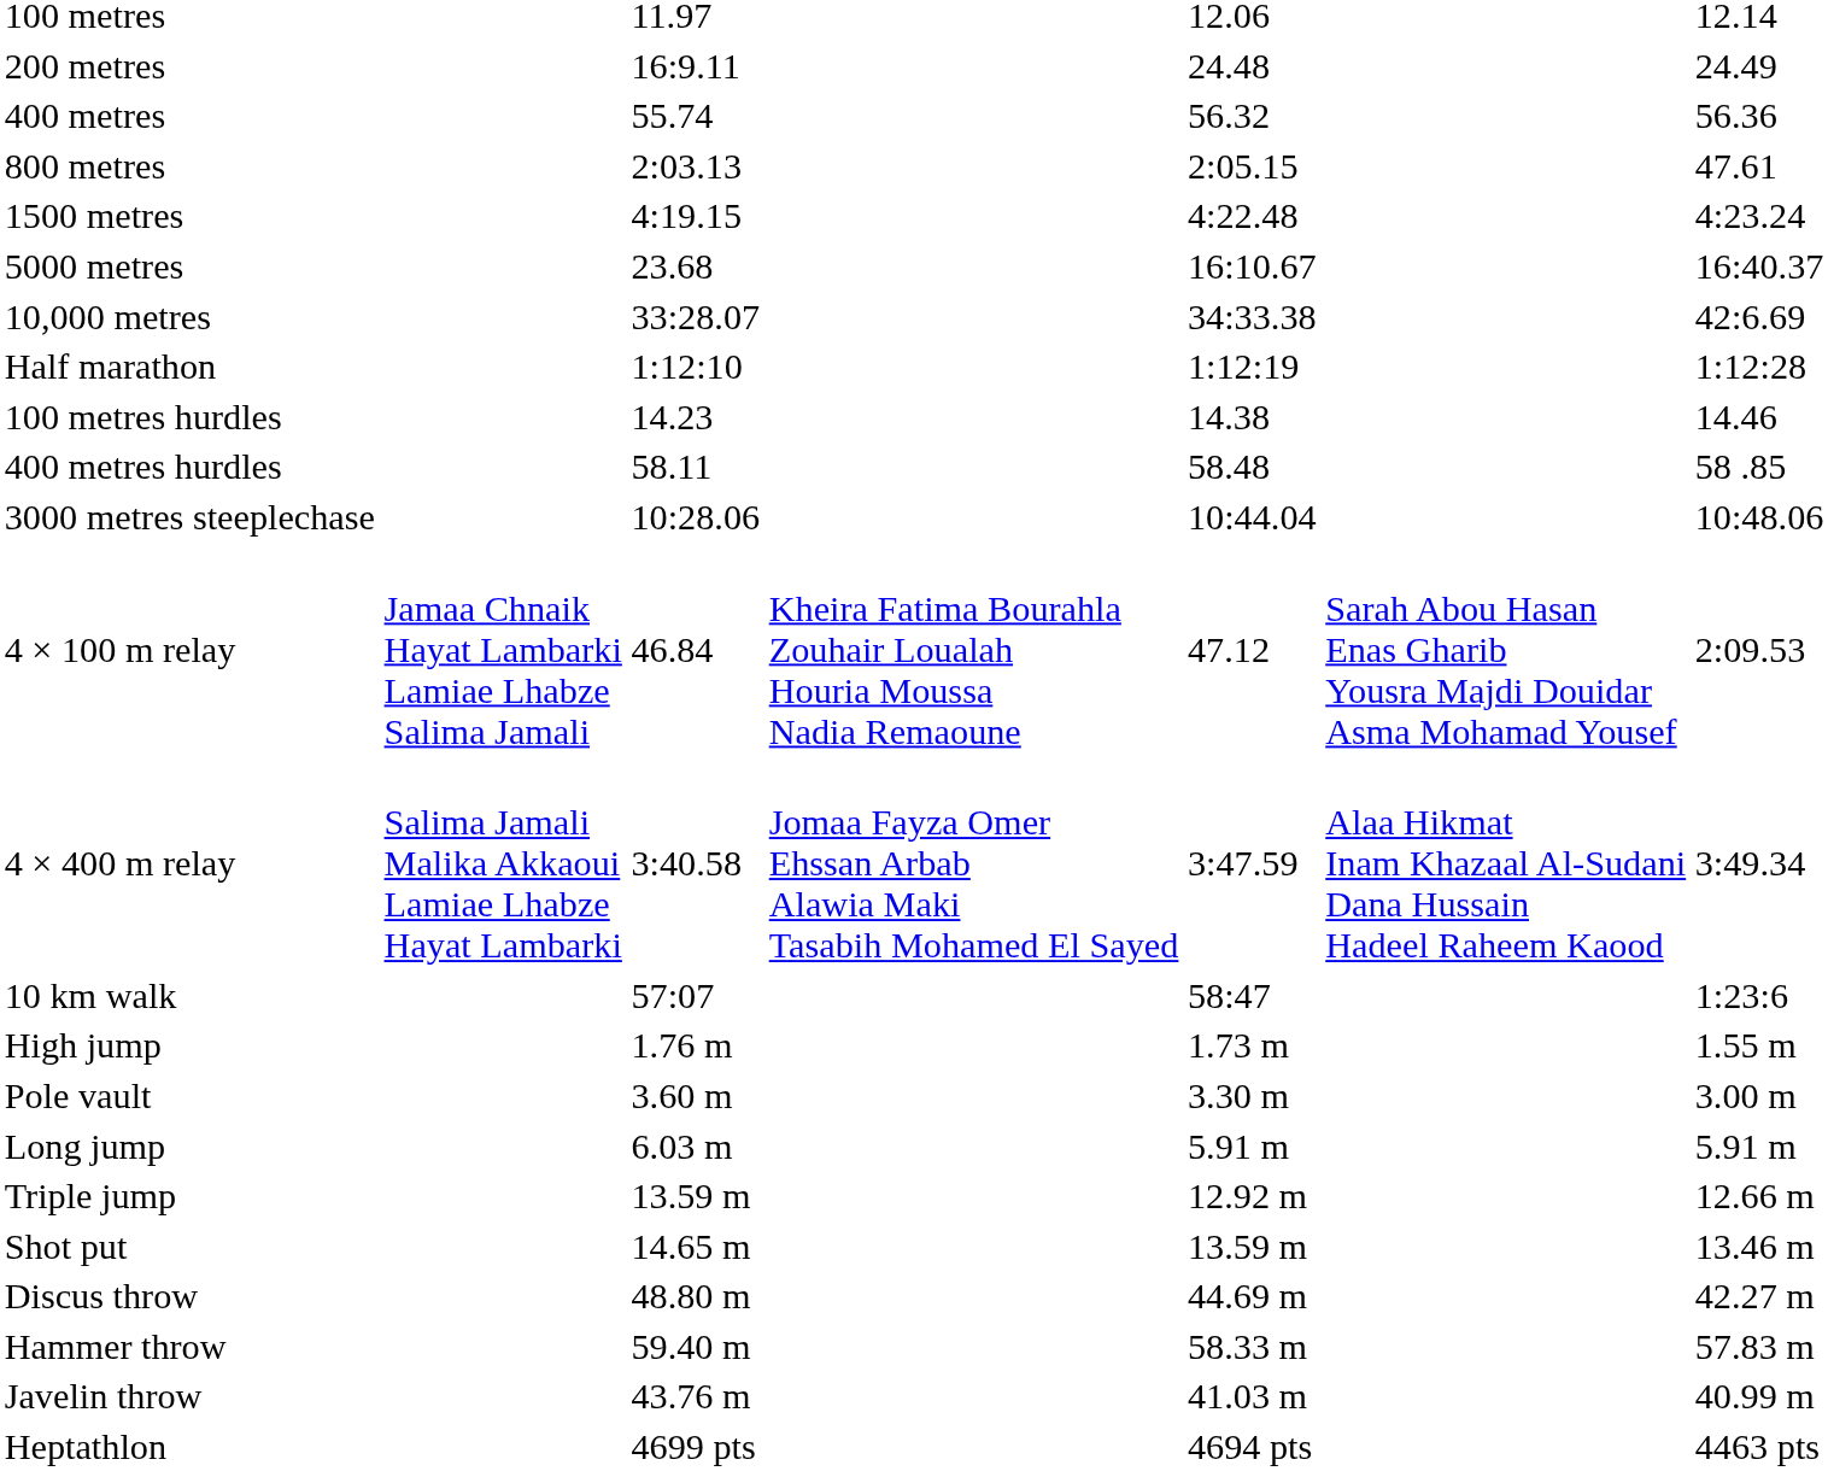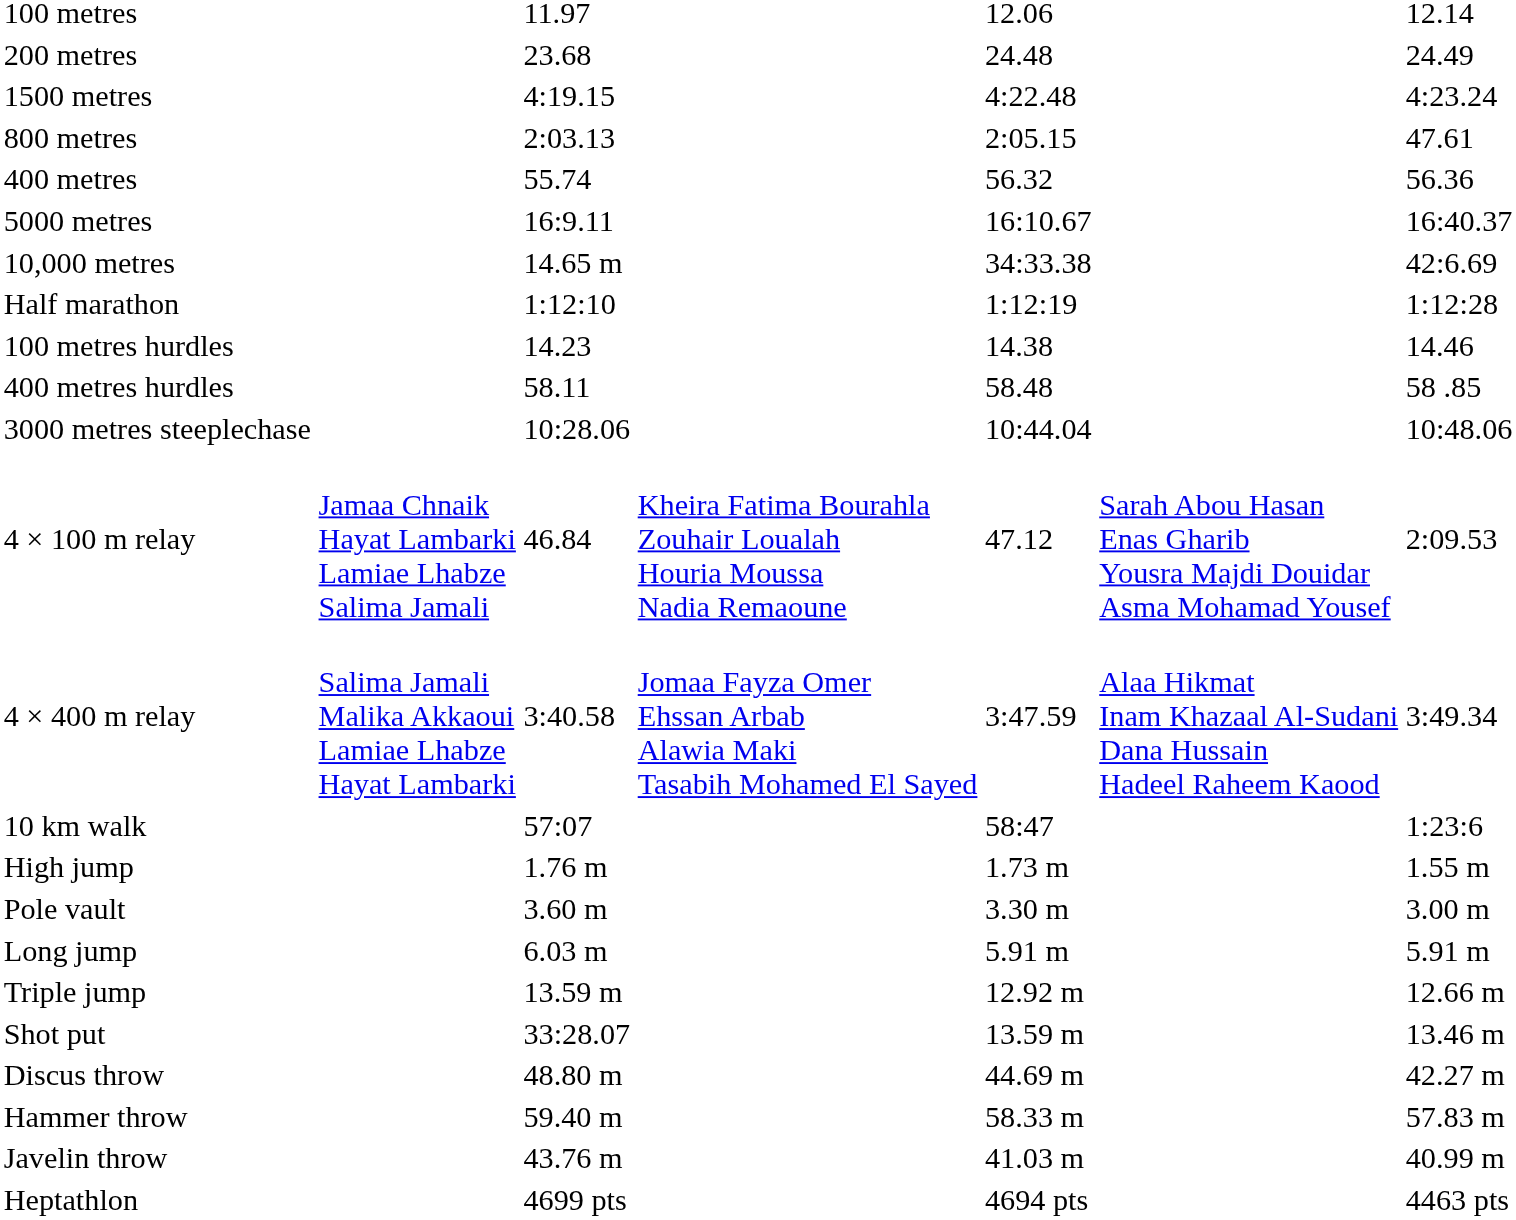200 metres | column 3: 16:9.11 -> 23.68
rows swapped: 400 metres <-> 1500 metres
5000 metres | column 3: 23.68 -> 16:9.11
10,000 metres | column 3: 33:28.07 -> 14.65 m
Shot put | column 3: 14.65 m -> 33:28.07
